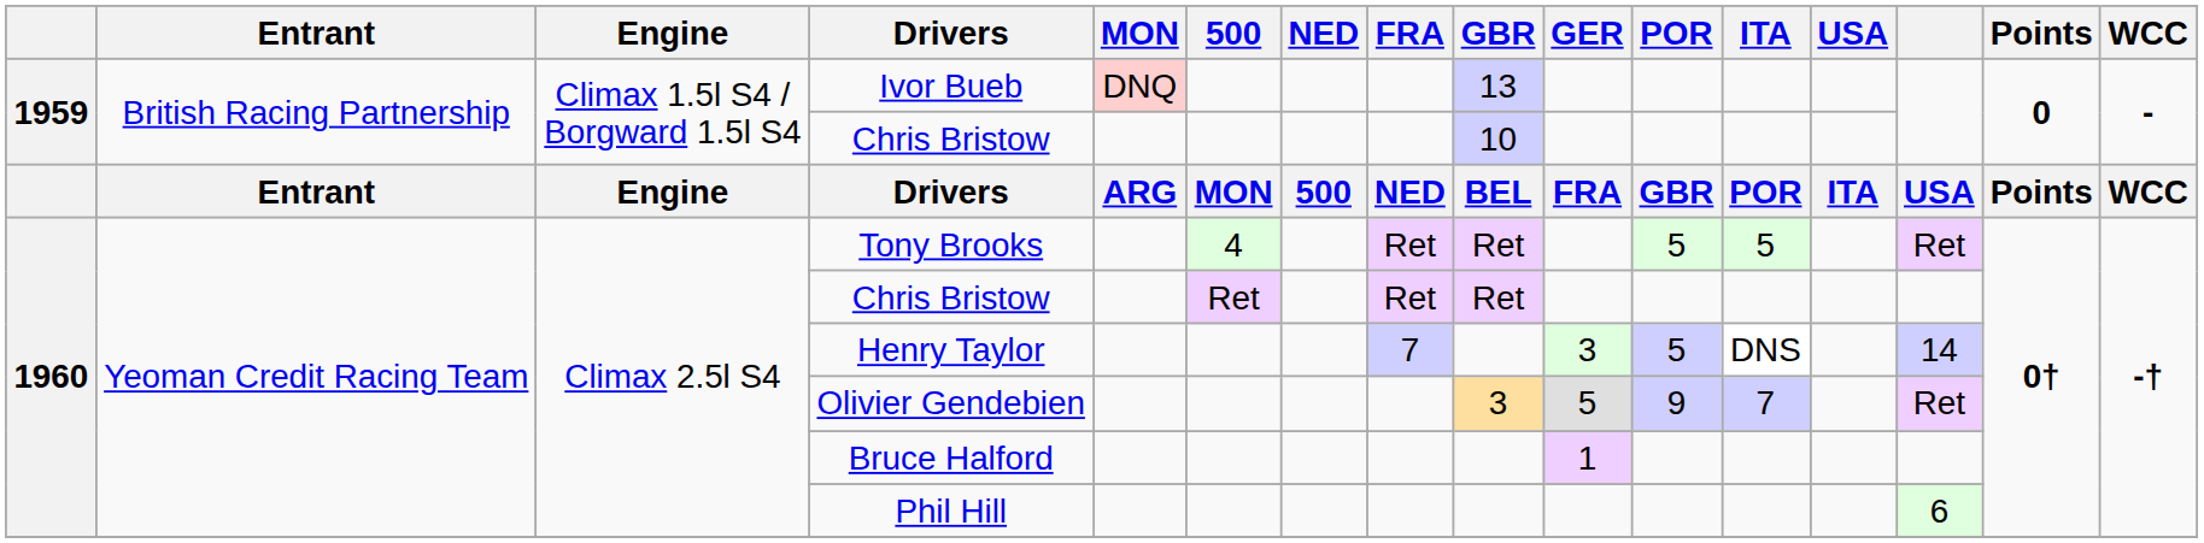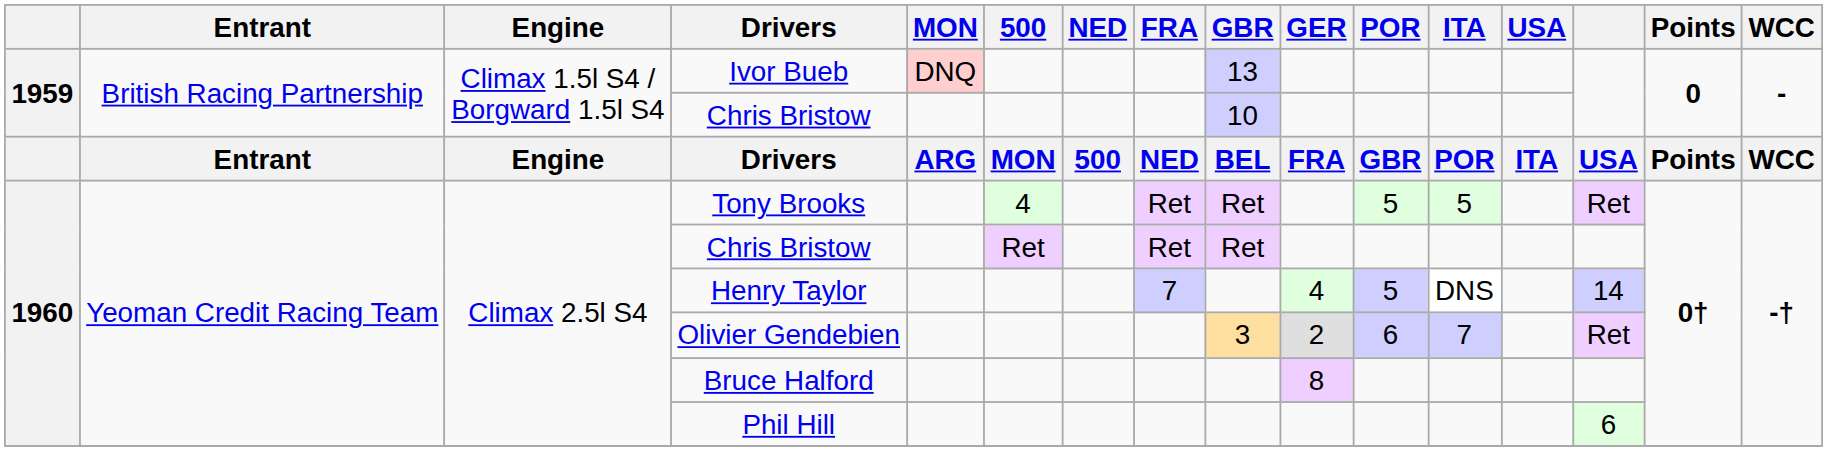Henry Taylor | GER: 3 -> 4
Olivier Gendebien | GER: 5 -> 2
Olivier Gendebien | POR: 9 -> 6
Bruce Halford | GER: 1 -> 8
